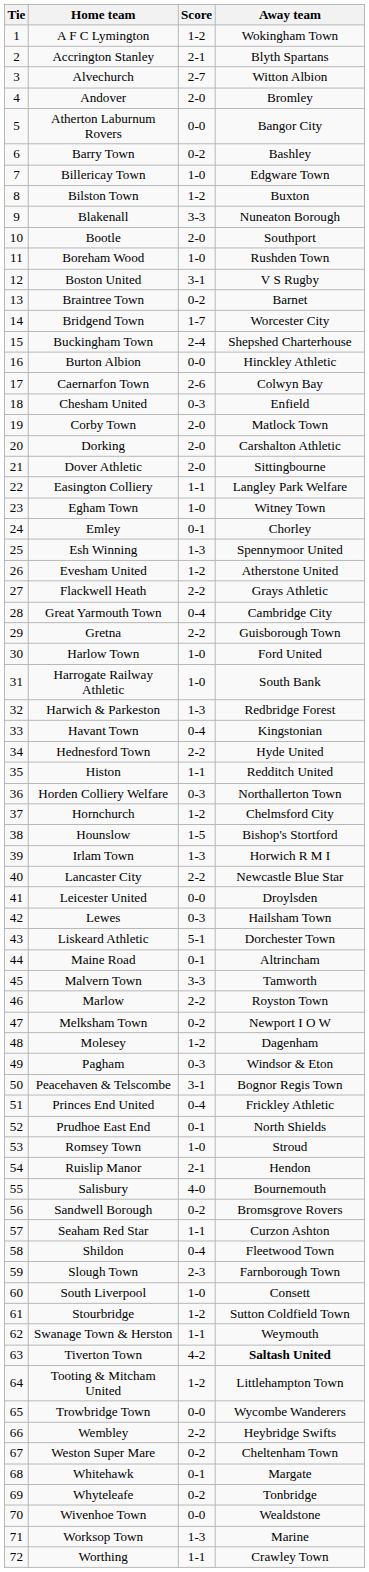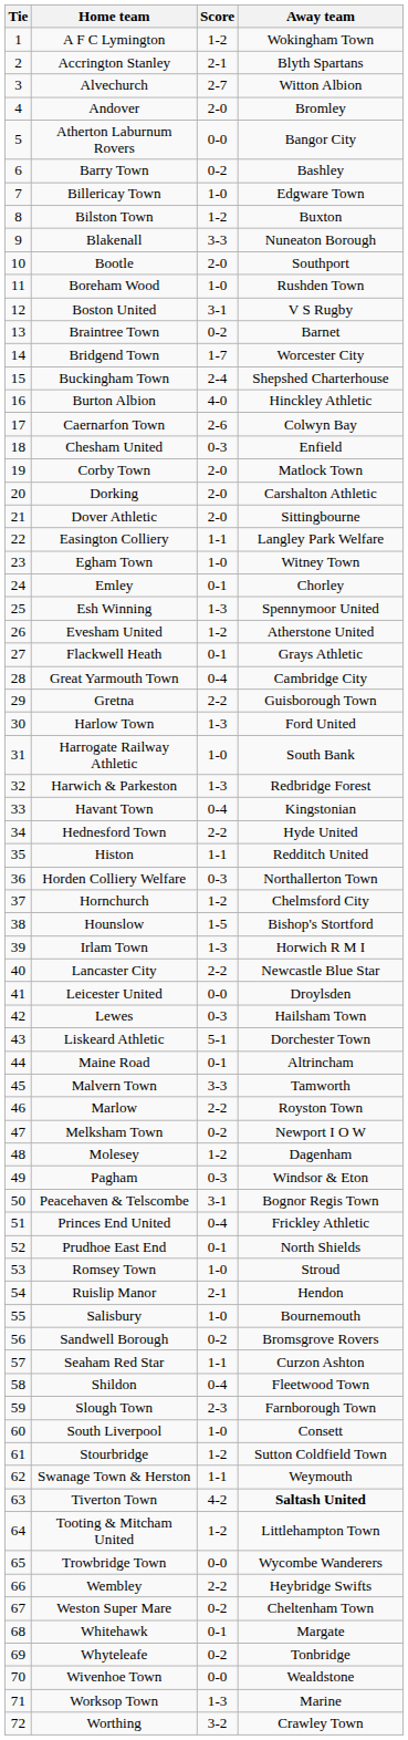Burton Albion | Score: 0-0 -> 4-0
Flackwell Heath | Score: 2-2 -> 0-1
Harlow Town | Score: 1-0 -> 1-3
Salisbury | Score: 4-0 -> 1-0
Worthing | Score: 1-1 -> 3-2
